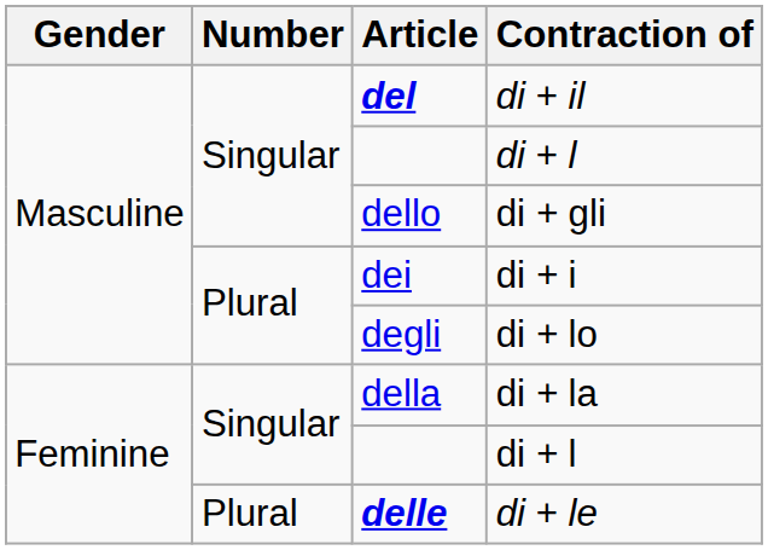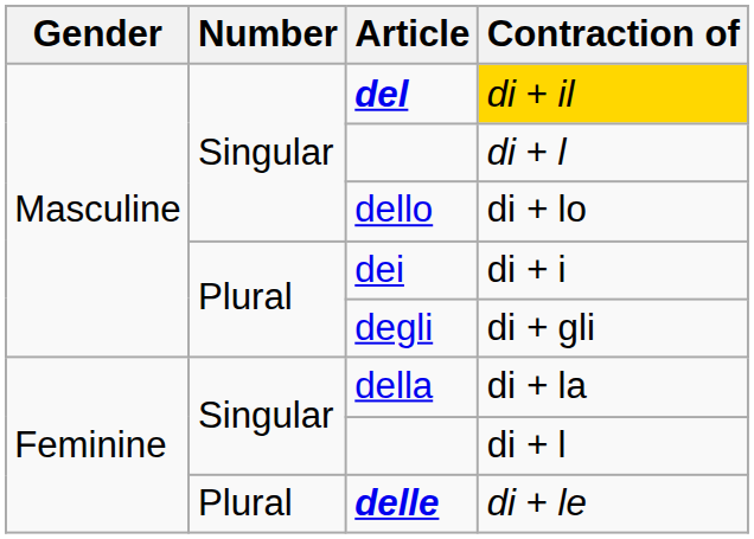del | Contraction of: no background -> gold background
dello | Contraction of: di + gli -> di + lo
degli | Contraction of: di + lo -> di + gli
